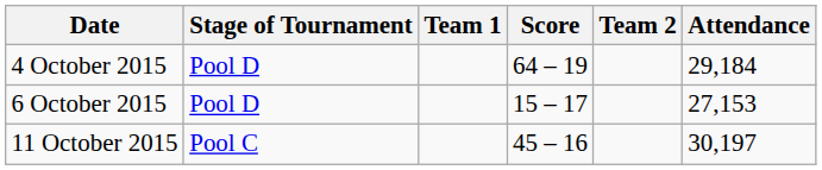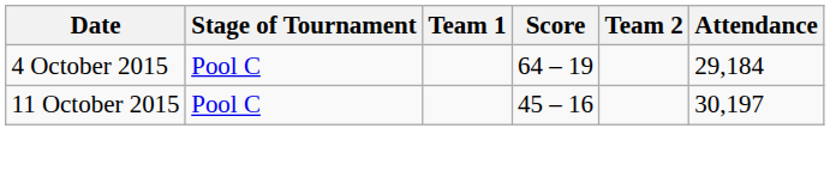4 October 2015 | Stage of Tournament: Pool D -> Pool C
- row: 6 October 2015 | Pool D | 15 – 17 | 27,153
